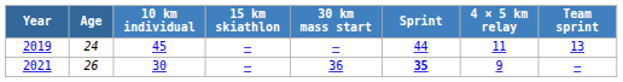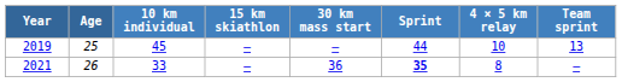2019 | Age: 24 -> 25
2019 | 4 × 5 km relay: 11 -> 10
2021 | 10 km individual: 30 -> 33
2021 | 4 × 5 km relay: 9 -> 8
